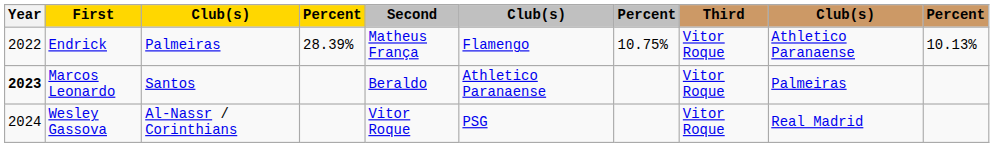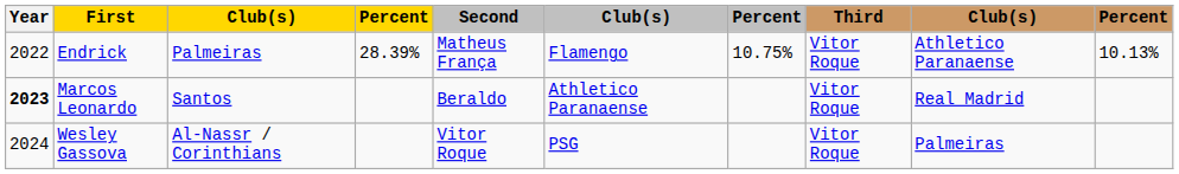Marcos Leonardo | column 9: Palmeiras -> Real Madrid
Wesley Gassova | column 9: Real Madrid -> Palmeiras
